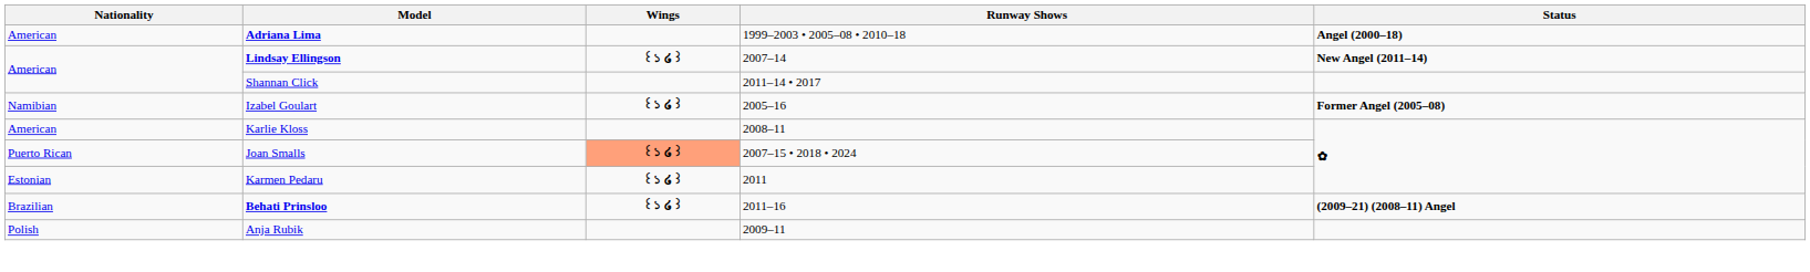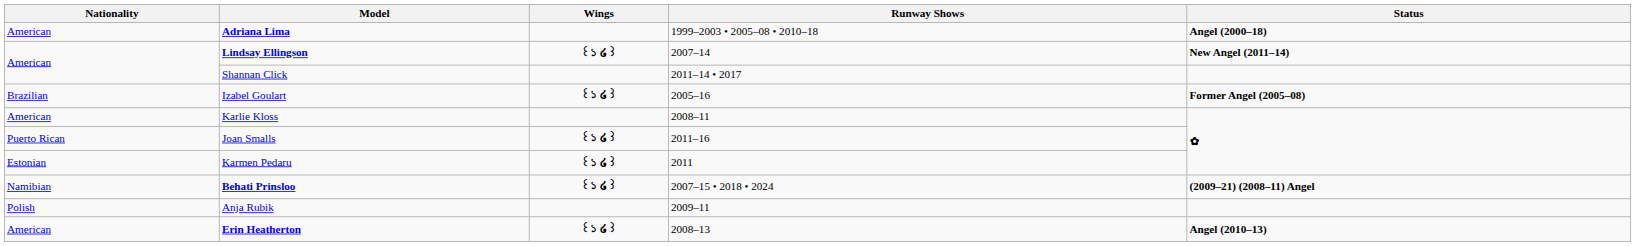Izabel Goulart | Nationality: Namibian -> Brazilian
Joan Smalls | Wings: lightsalmon background -> no background
Joan Smalls | Runway Shows: 2007–15 • 2018 • 2024 -> 2011–16
Behati Prinsloo | Nationality: Brazilian -> Namibian
Behati Prinsloo | Runway Shows: 2011–16 -> 2007–15 • 2018 • 2024
+ row: American | Erin Heatherton | ꒰১ ໒꒱ | 2008–13 | Angel (2010–13)
